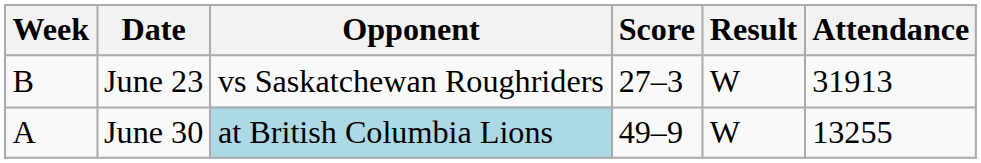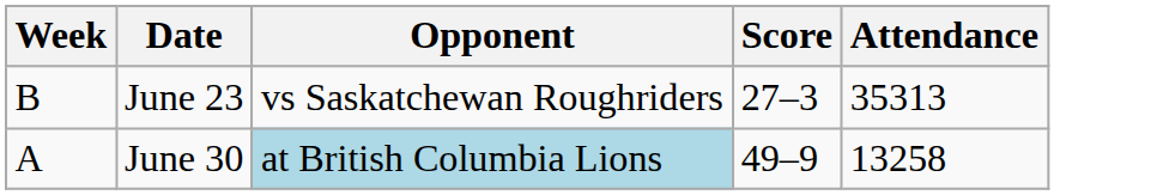- column: Result | W | W
June 23 | Attendance: 31913 -> 35313
June 30 | Attendance: 13255 -> 13258
